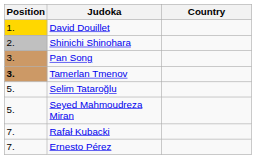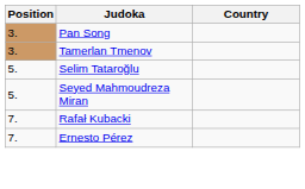- row: 1. | David Douillet
- row: 2. | Shinichi Shinohara
Tamerlan Tmenov | Position: bold -> normal
